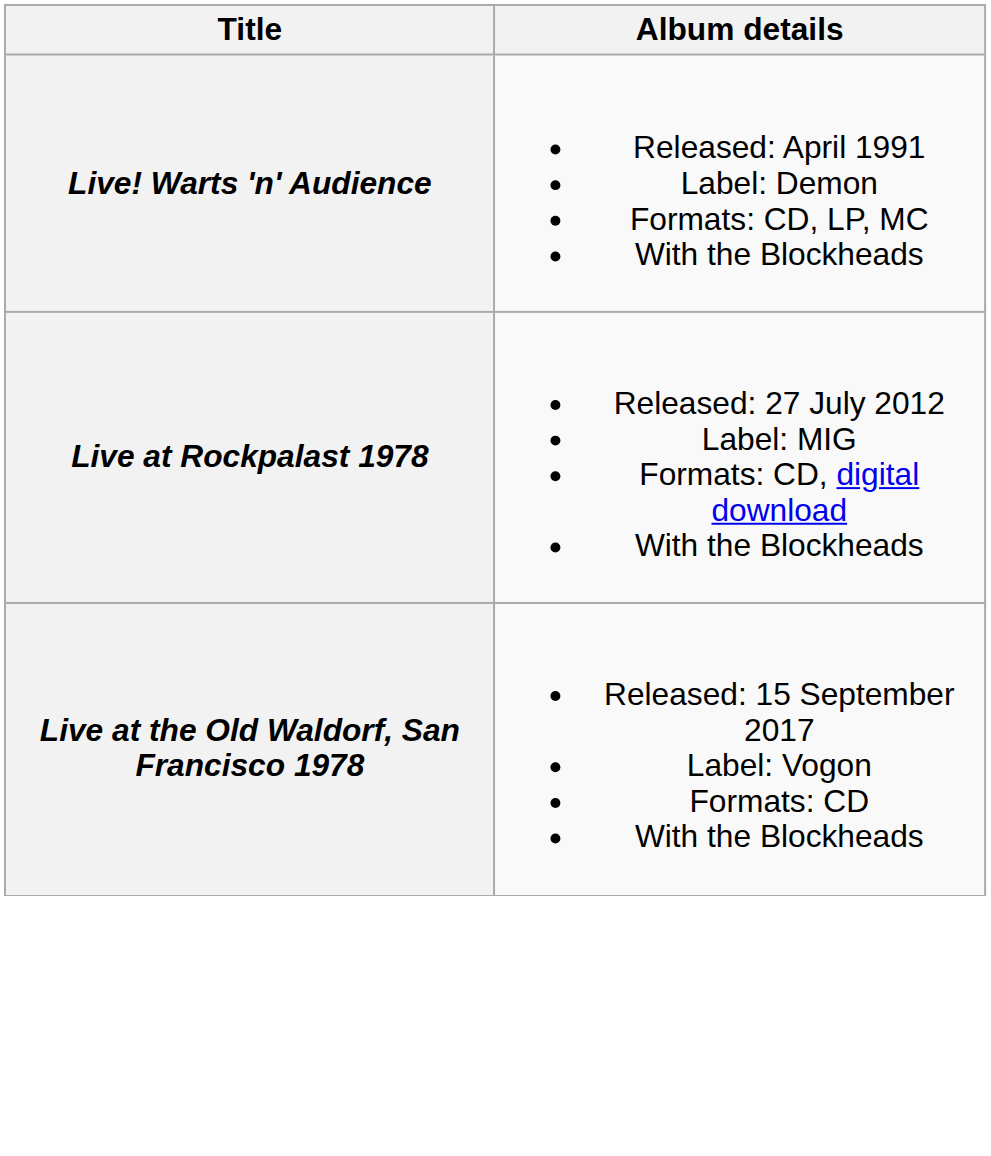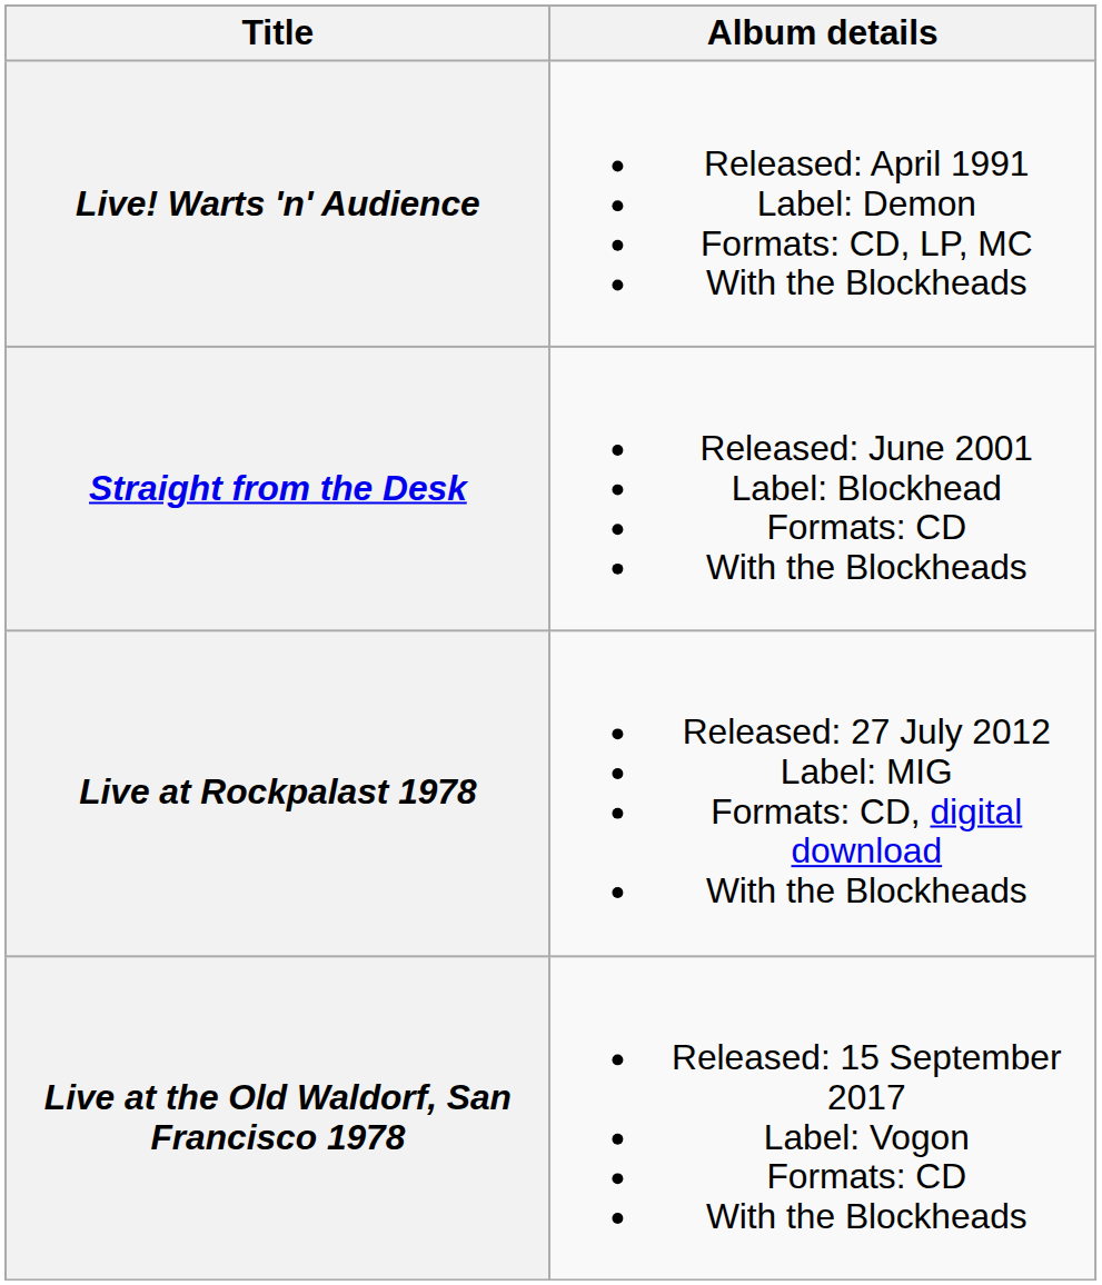+ row: Straight from the Desk | Released: June 2001 Label: Blockhead Formats: CD With the Blockheads
